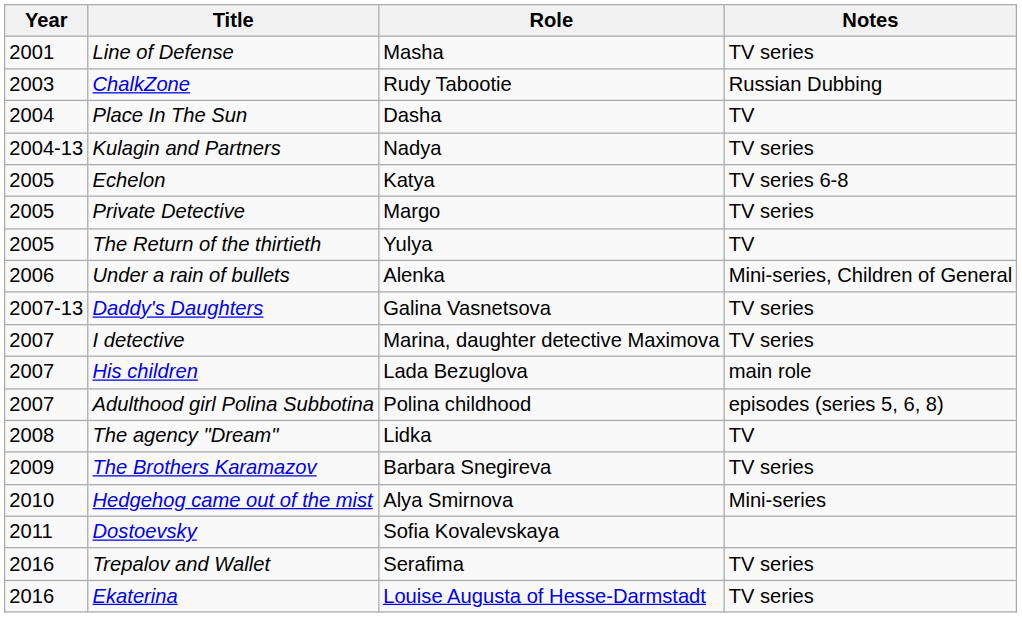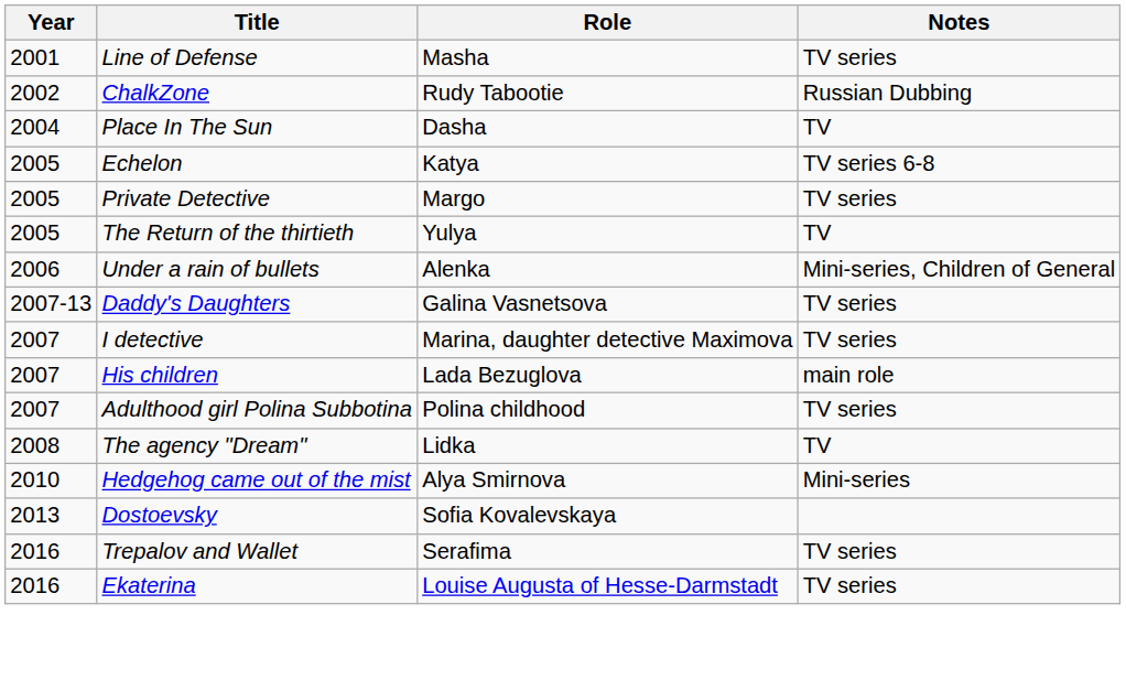ChalkZone | Year: 2003 -> 2002
- row: 2004-13 | Kulagin and Partners | Nadya | TV series
Adulthood girl Polina Subbotina | Notes: episodes (series 5, 6, 8) -> TV series
- row: 2009 | The Brothers Karamazov | Barbara Snegireva | TV series
Dostoevsky | Year: 2011 -> 2013
